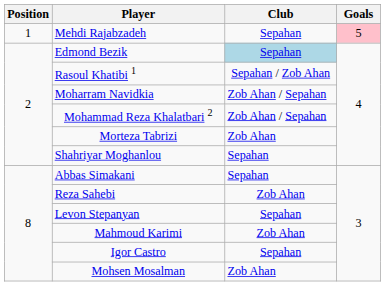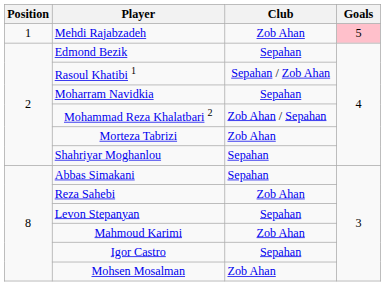Mehdi Rajabzadeh | Club: Sepahan -> Zob Ahan
Edmond Bezik | Club: lightblue background -> no background
Moharram Navidkia | Club: Zob Ahan / Sepahan -> Sepahan
